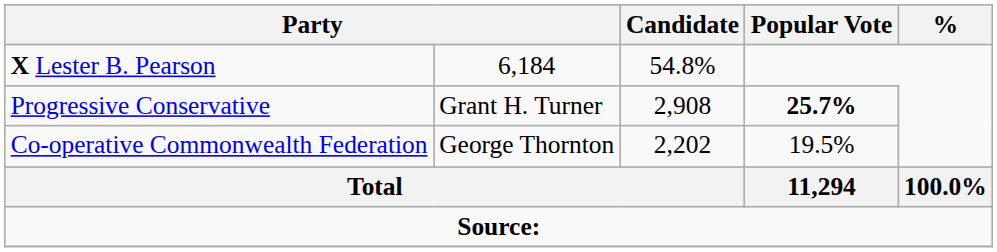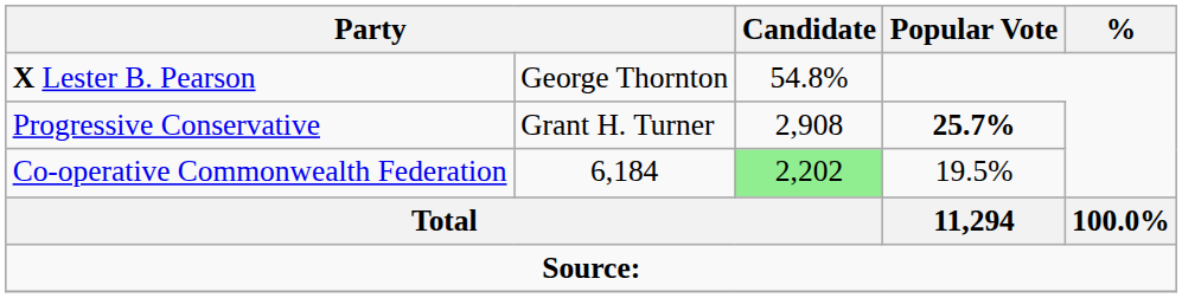X Lester B. Pearson | column 2: 6,184 -> George Thornton
Co-operative Commonwealth Federation | column 2: George Thornton -> 6,184
Co-operative Commonwealth Federation | Candidate: no background -> lightgreen background
